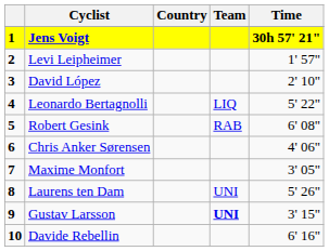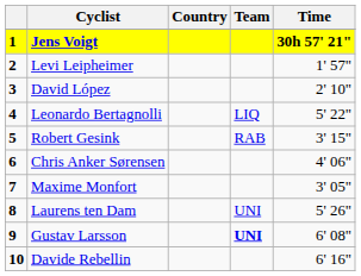Robert Gesink | Time: 6' 08" -> 3' 15"
Gustav Larsson | Time: 3' 15" -> 6' 08"
